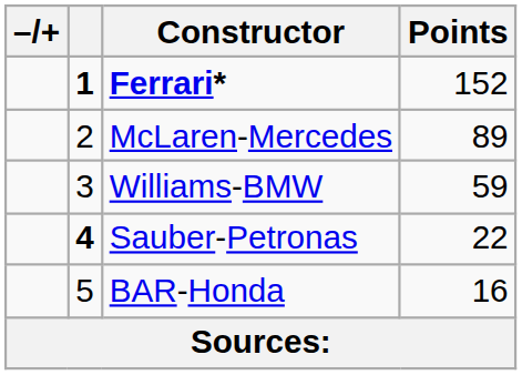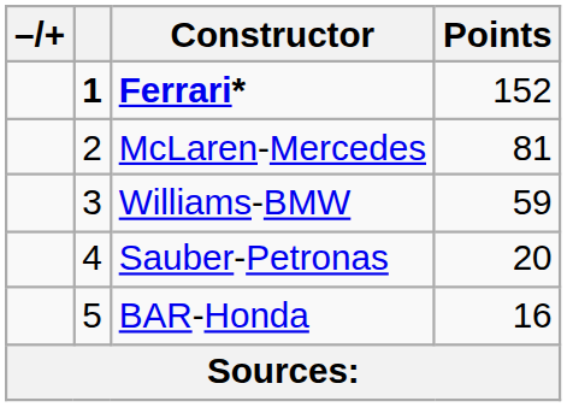McLaren-Mercedes | Points: 89 -> 81
Sauber-Petronas | column 2: bold -> normal
Sauber-Petronas | Points: 22 -> 20
